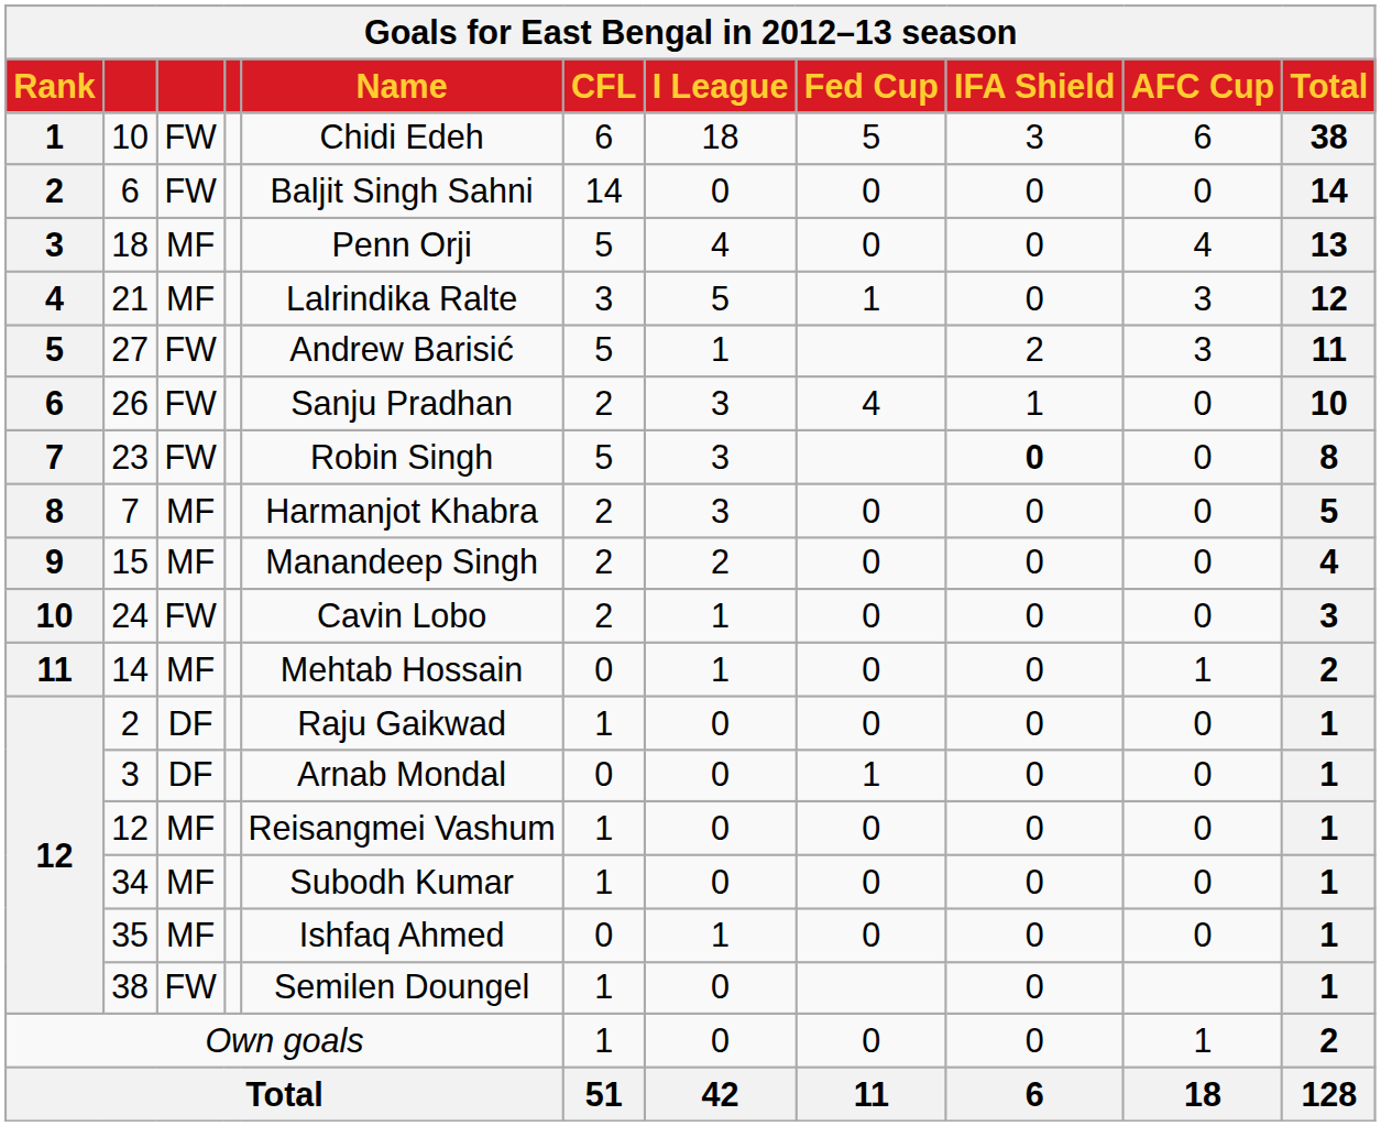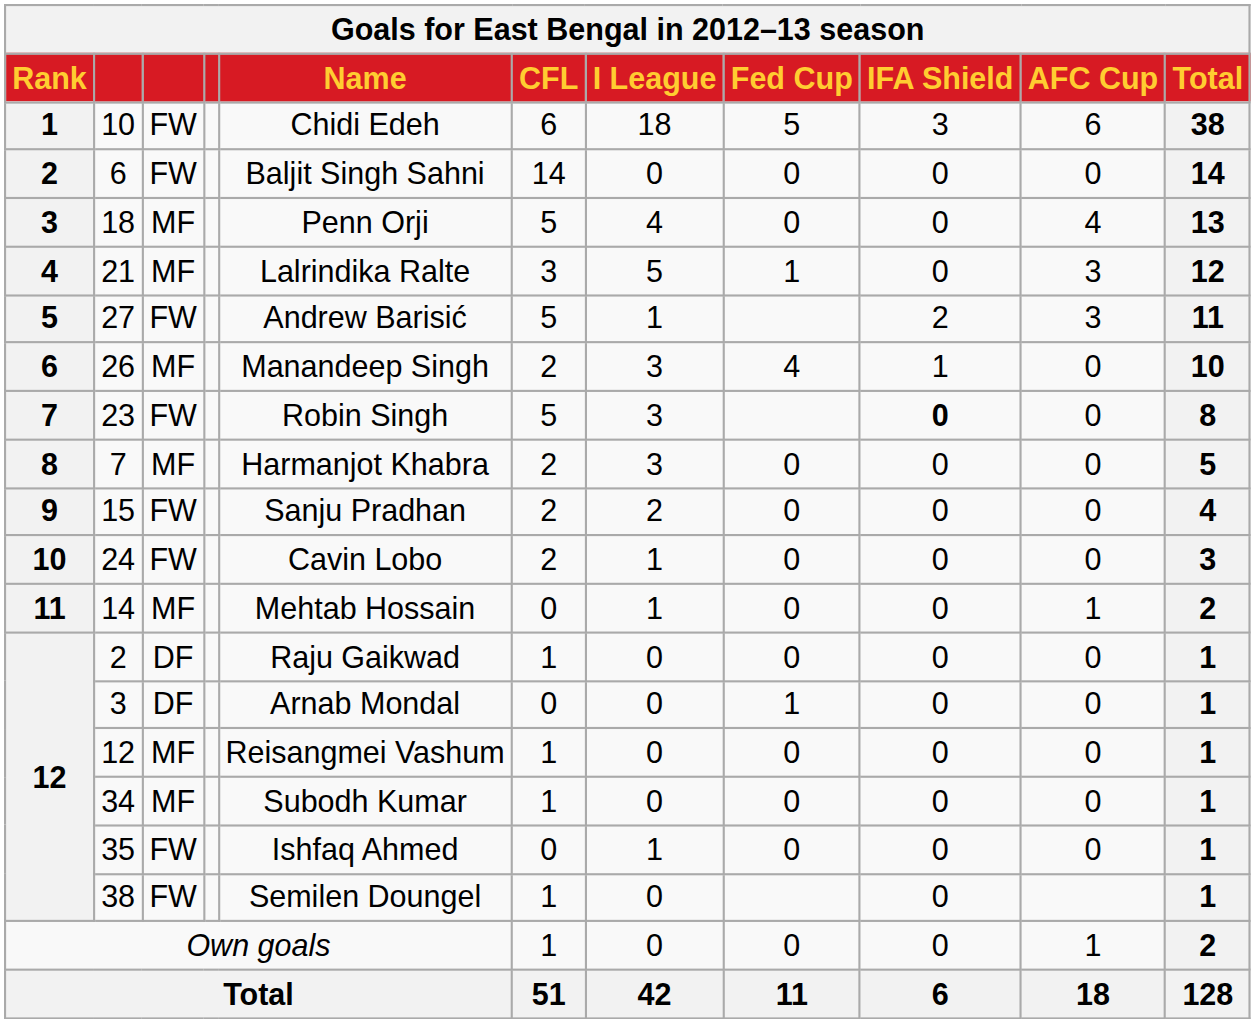26 | column 3: FW -> MF
26 | Name: Sanju Pradhan -> Manandeep Singh
15 | column 3: MF -> FW
15 | Name: Manandeep Singh -> Sanju Pradhan
35 | column 3: MF -> FW
